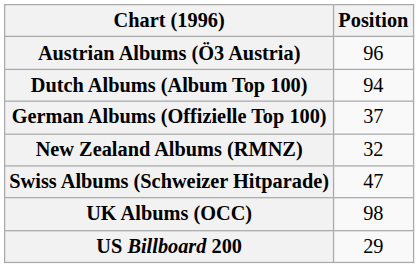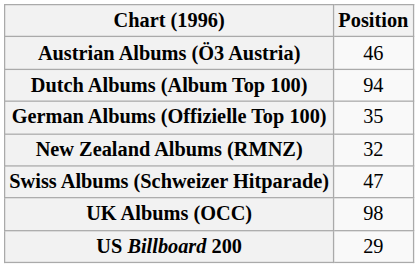Austrian Albums (Ö3 Austria) | Position: 96 -> 46
German Albums (Offizielle Top 100) | Position: 37 -> 35
